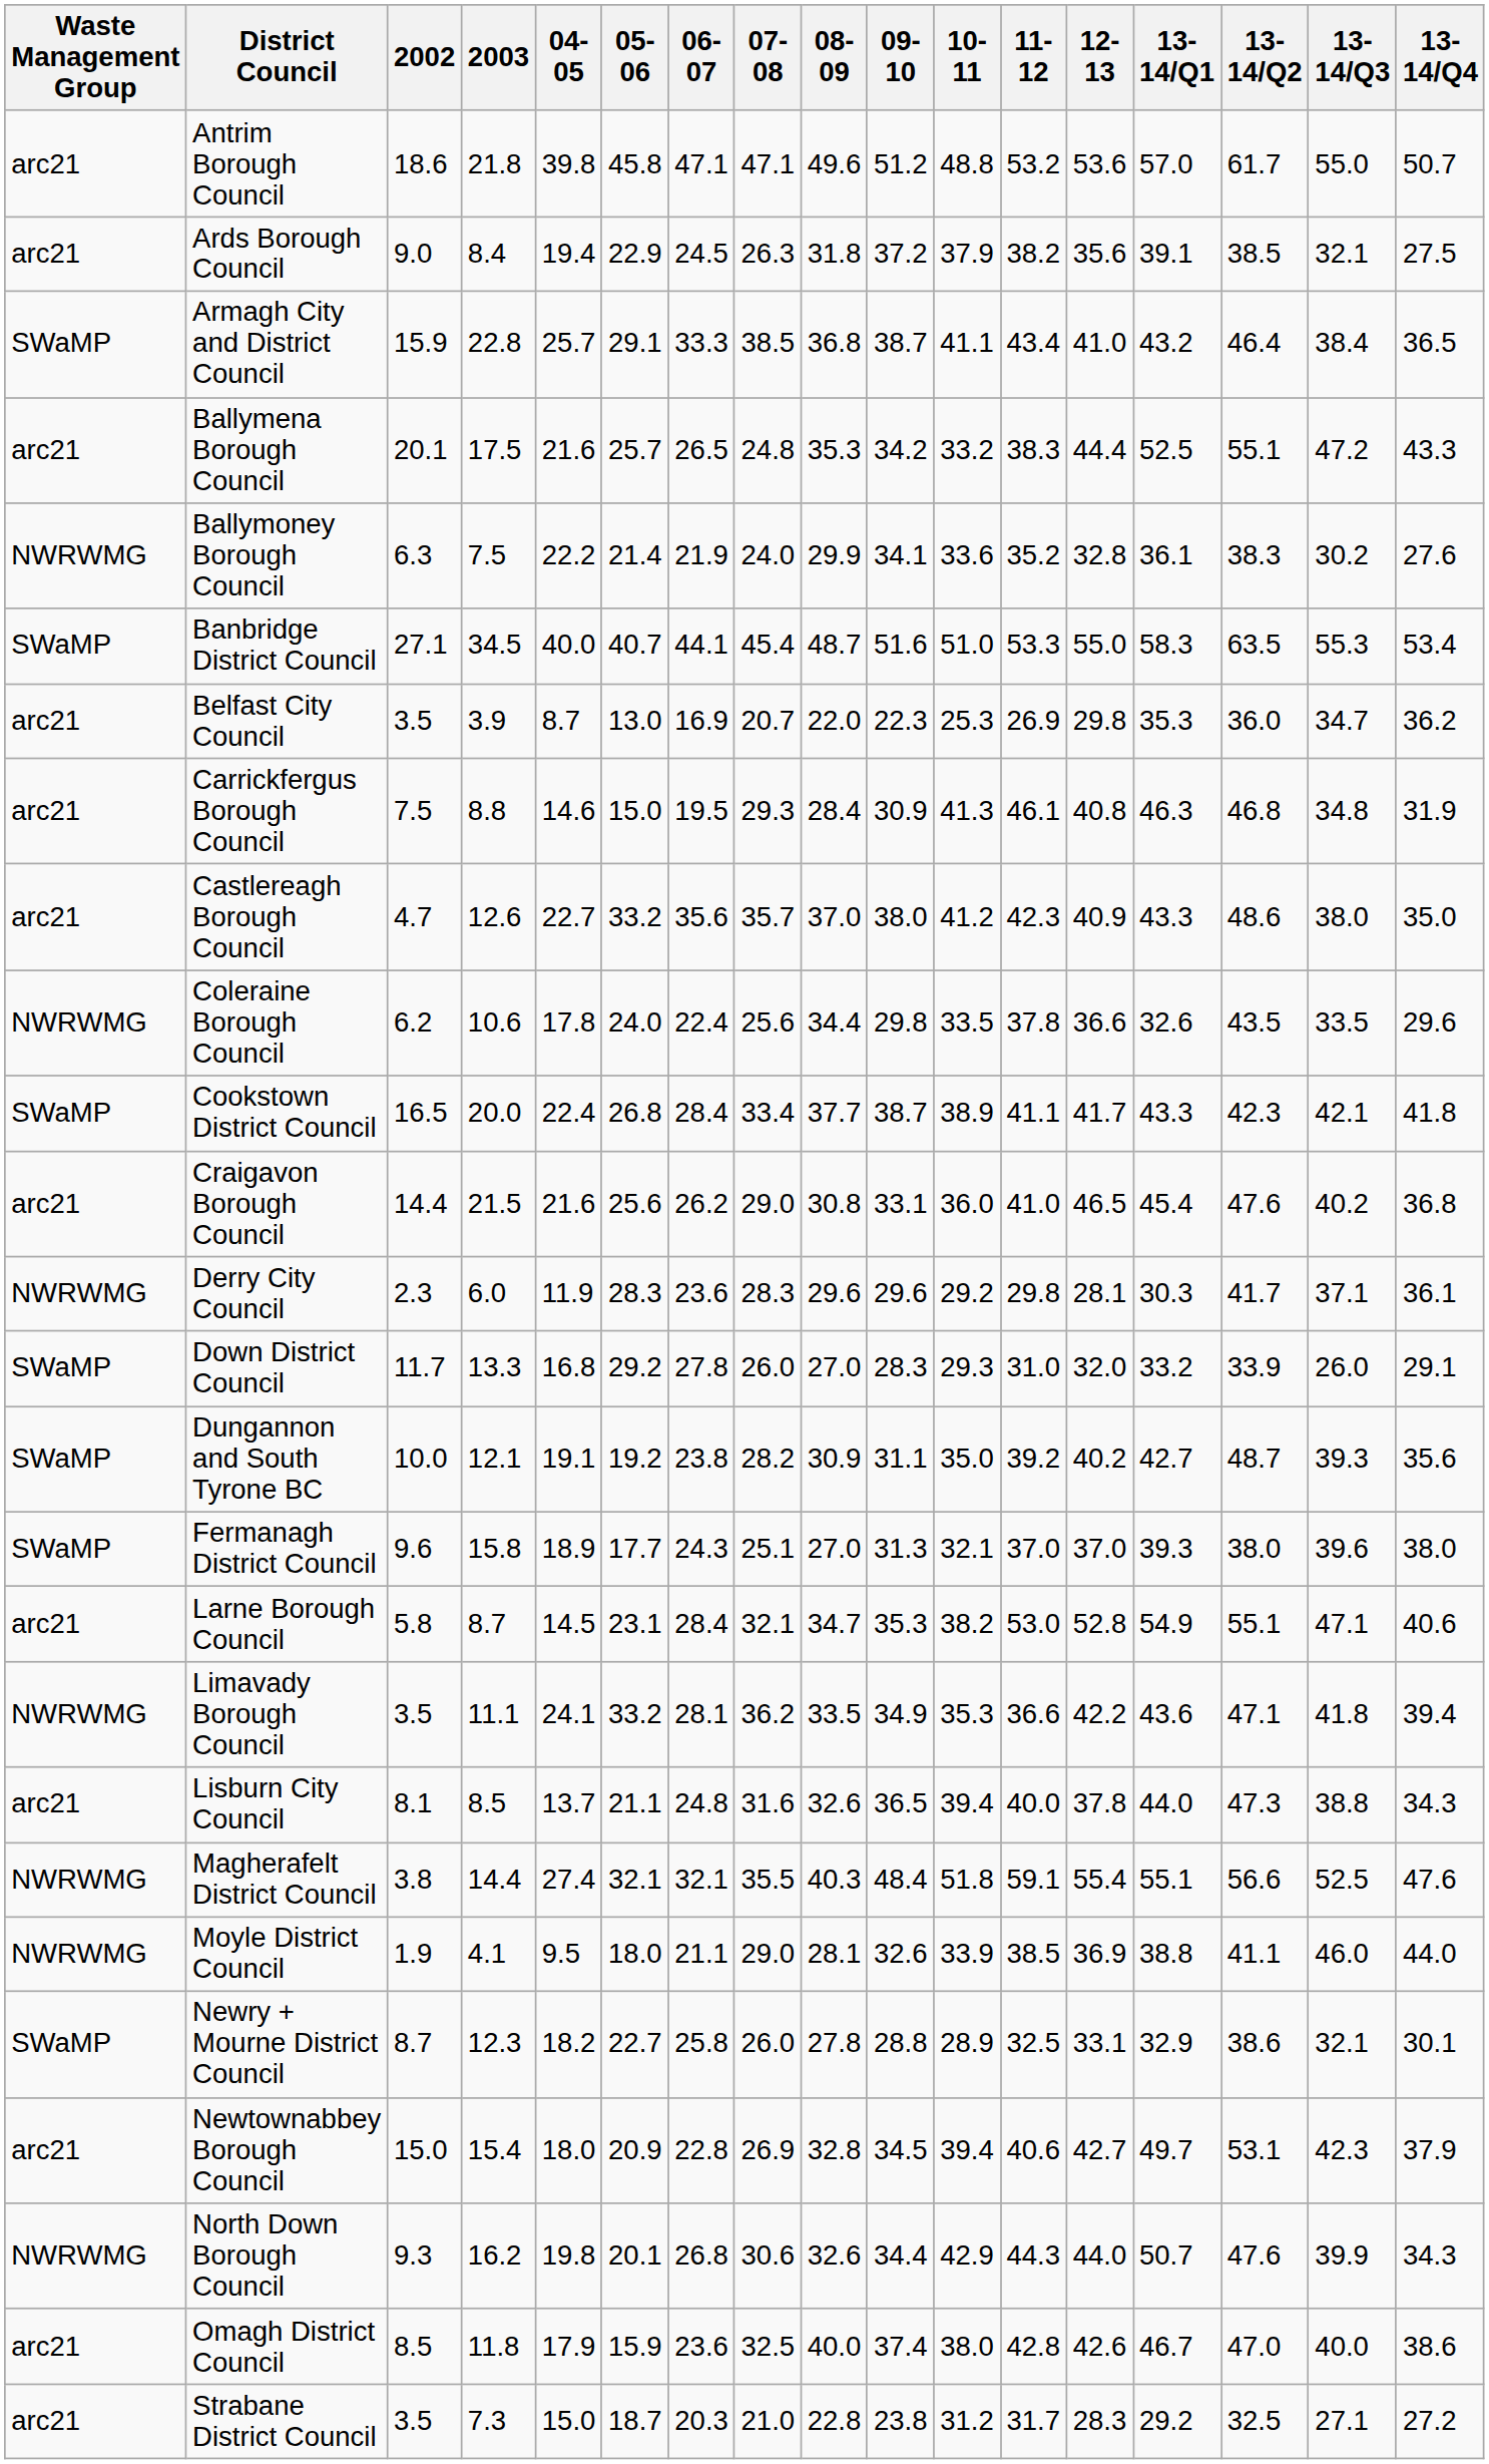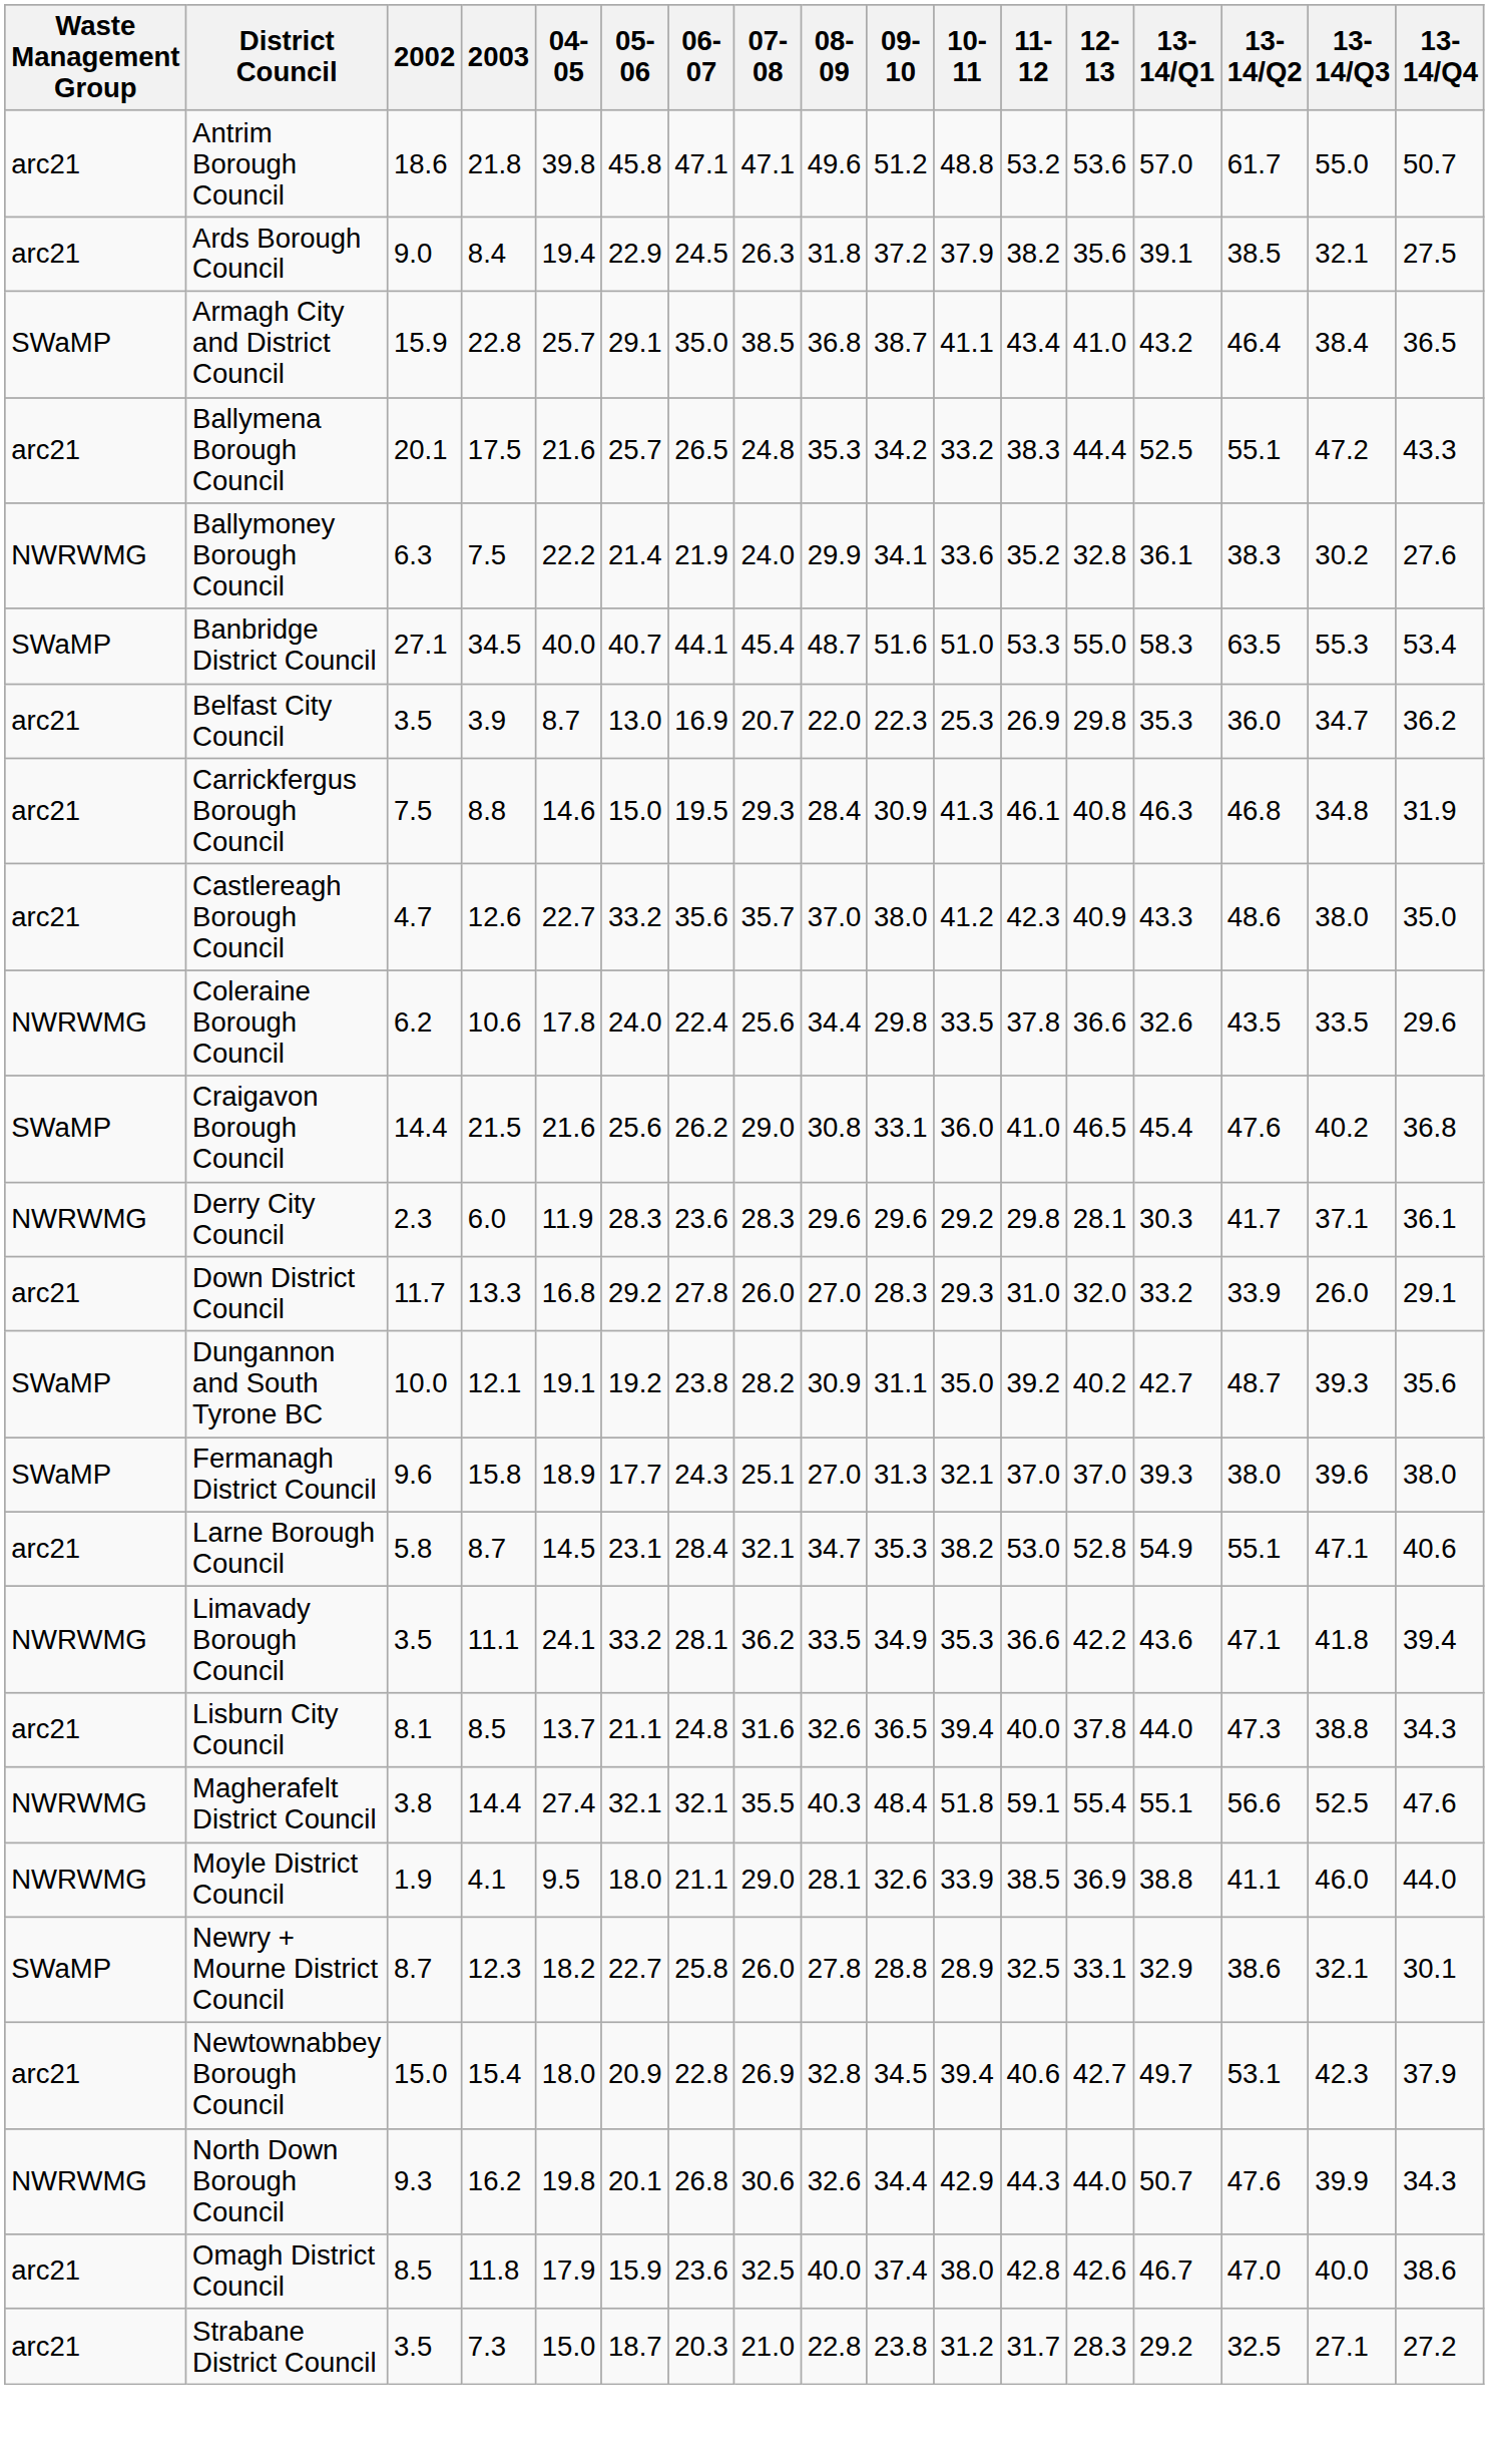Armagh City and District Council | 06-07: 33.3 -> 35.0
- row: SWaMP | Cookstown District Council | 16.5 | 20.0 | 22.4 | 26.8 | 28.4 | 33.4 | 37.7 | 38.7 | 38.9 | 41.1 | 41.7 | 43.3 | 42.3 | 42.1 | 41.8
Craigavon Borough Council | Waste Management Group: arc21 -> SWaMP
Down District Council | Waste Management Group: SWaMP -> arc21
